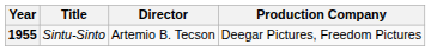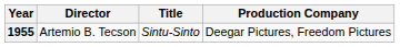columns swapped: Title <-> Director
